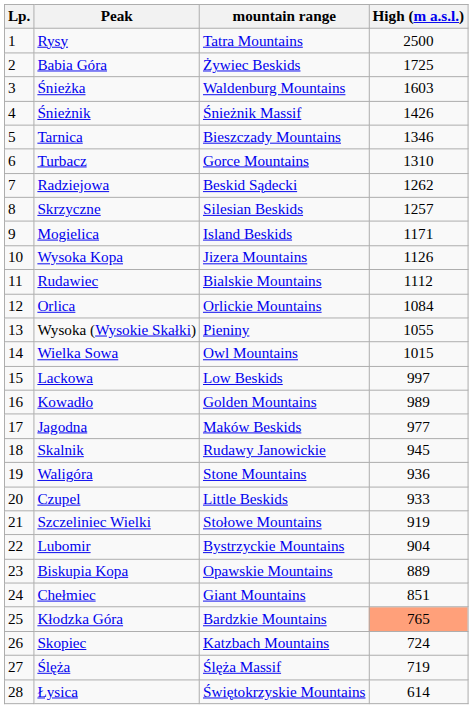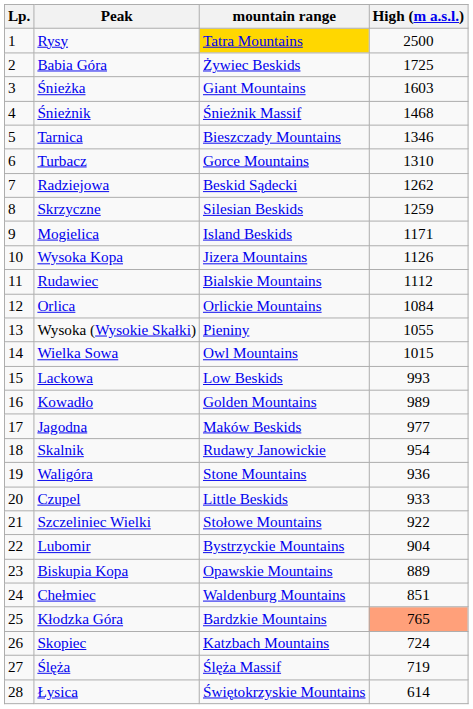Rysy | mountain range: no background -> gold background
Śnieżka | mountain range: Waldenburg Mountains -> Giant Mountains
Śnieżnik | High (m a.s.l.): 1426 -> 1468
Skrzyczne | High (m a.s.l.): 1257 -> 1259
Lackowa | High (m a.s.l.): 997 -> 993
Skalnik | High (m a.s.l.): 945 -> 954
Szczeliniec Wielki | High (m a.s.l.): 919 -> 922
Chełmiec | mountain range: Giant Mountains -> Waldenburg Mountains
